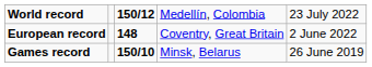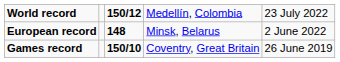European record | column 4: Coventry, Great Britain -> Minsk, Belarus
Games record | column 4: Minsk, Belarus -> Coventry, Great Britain
